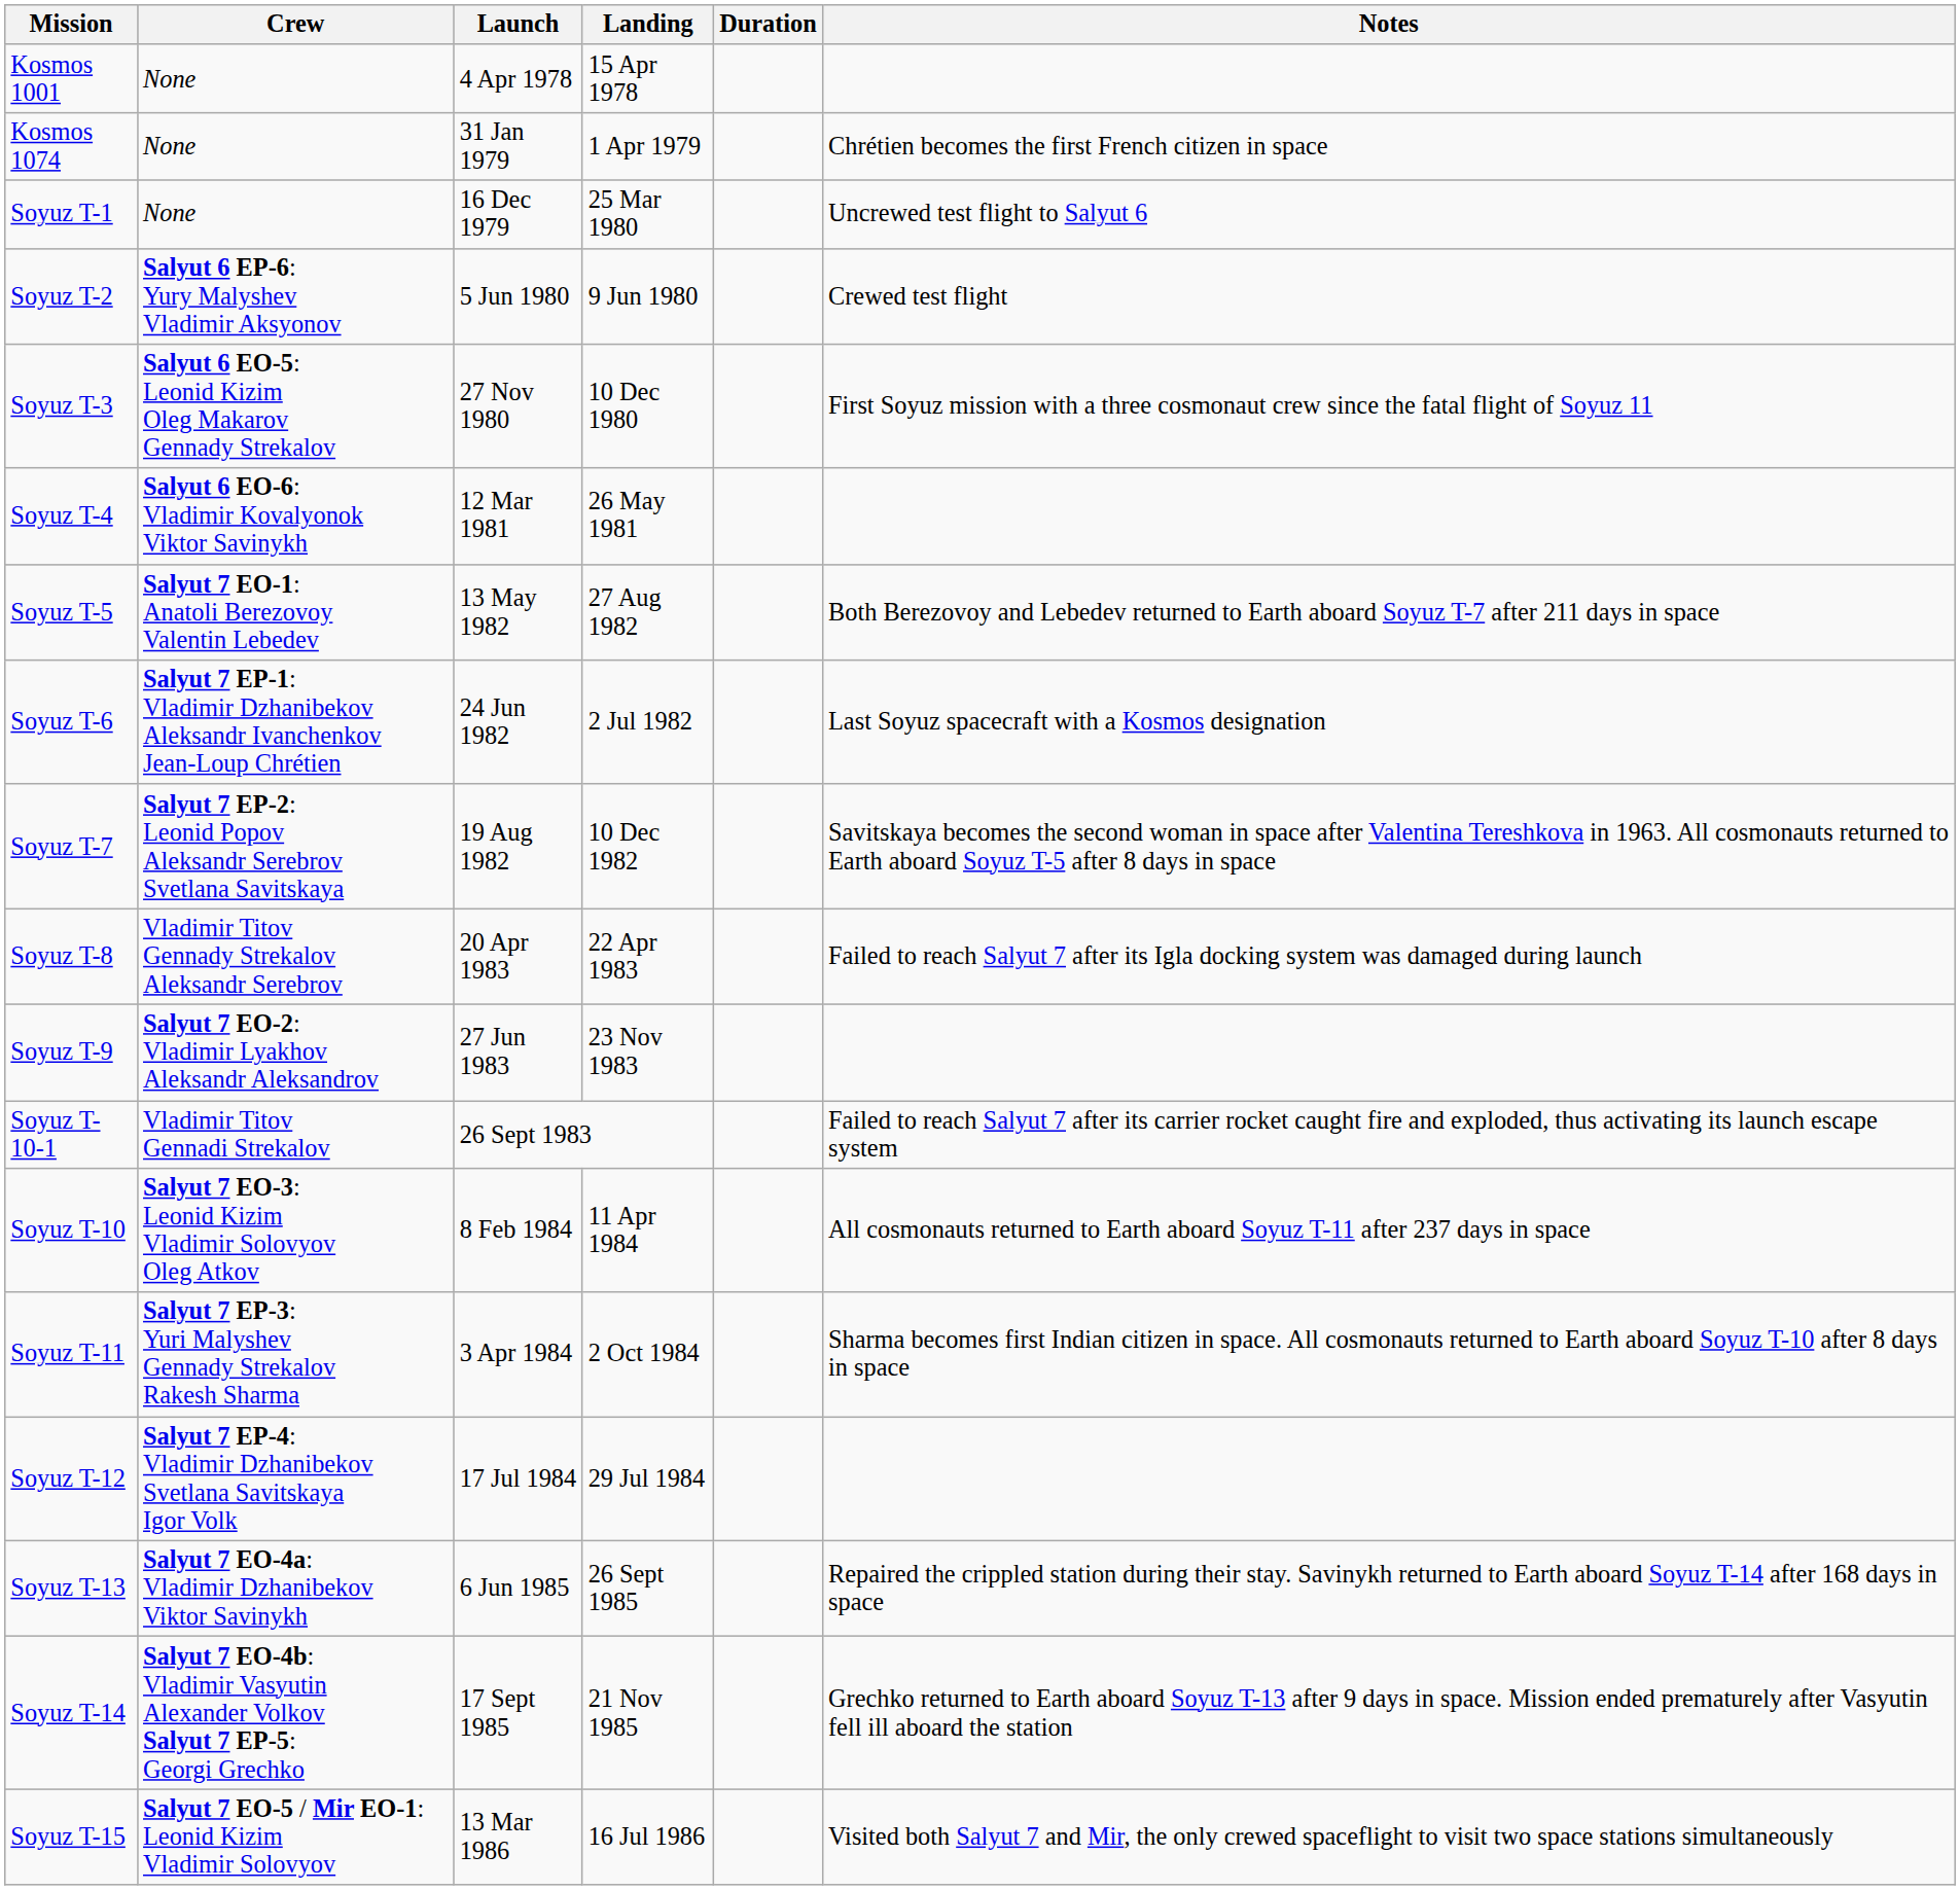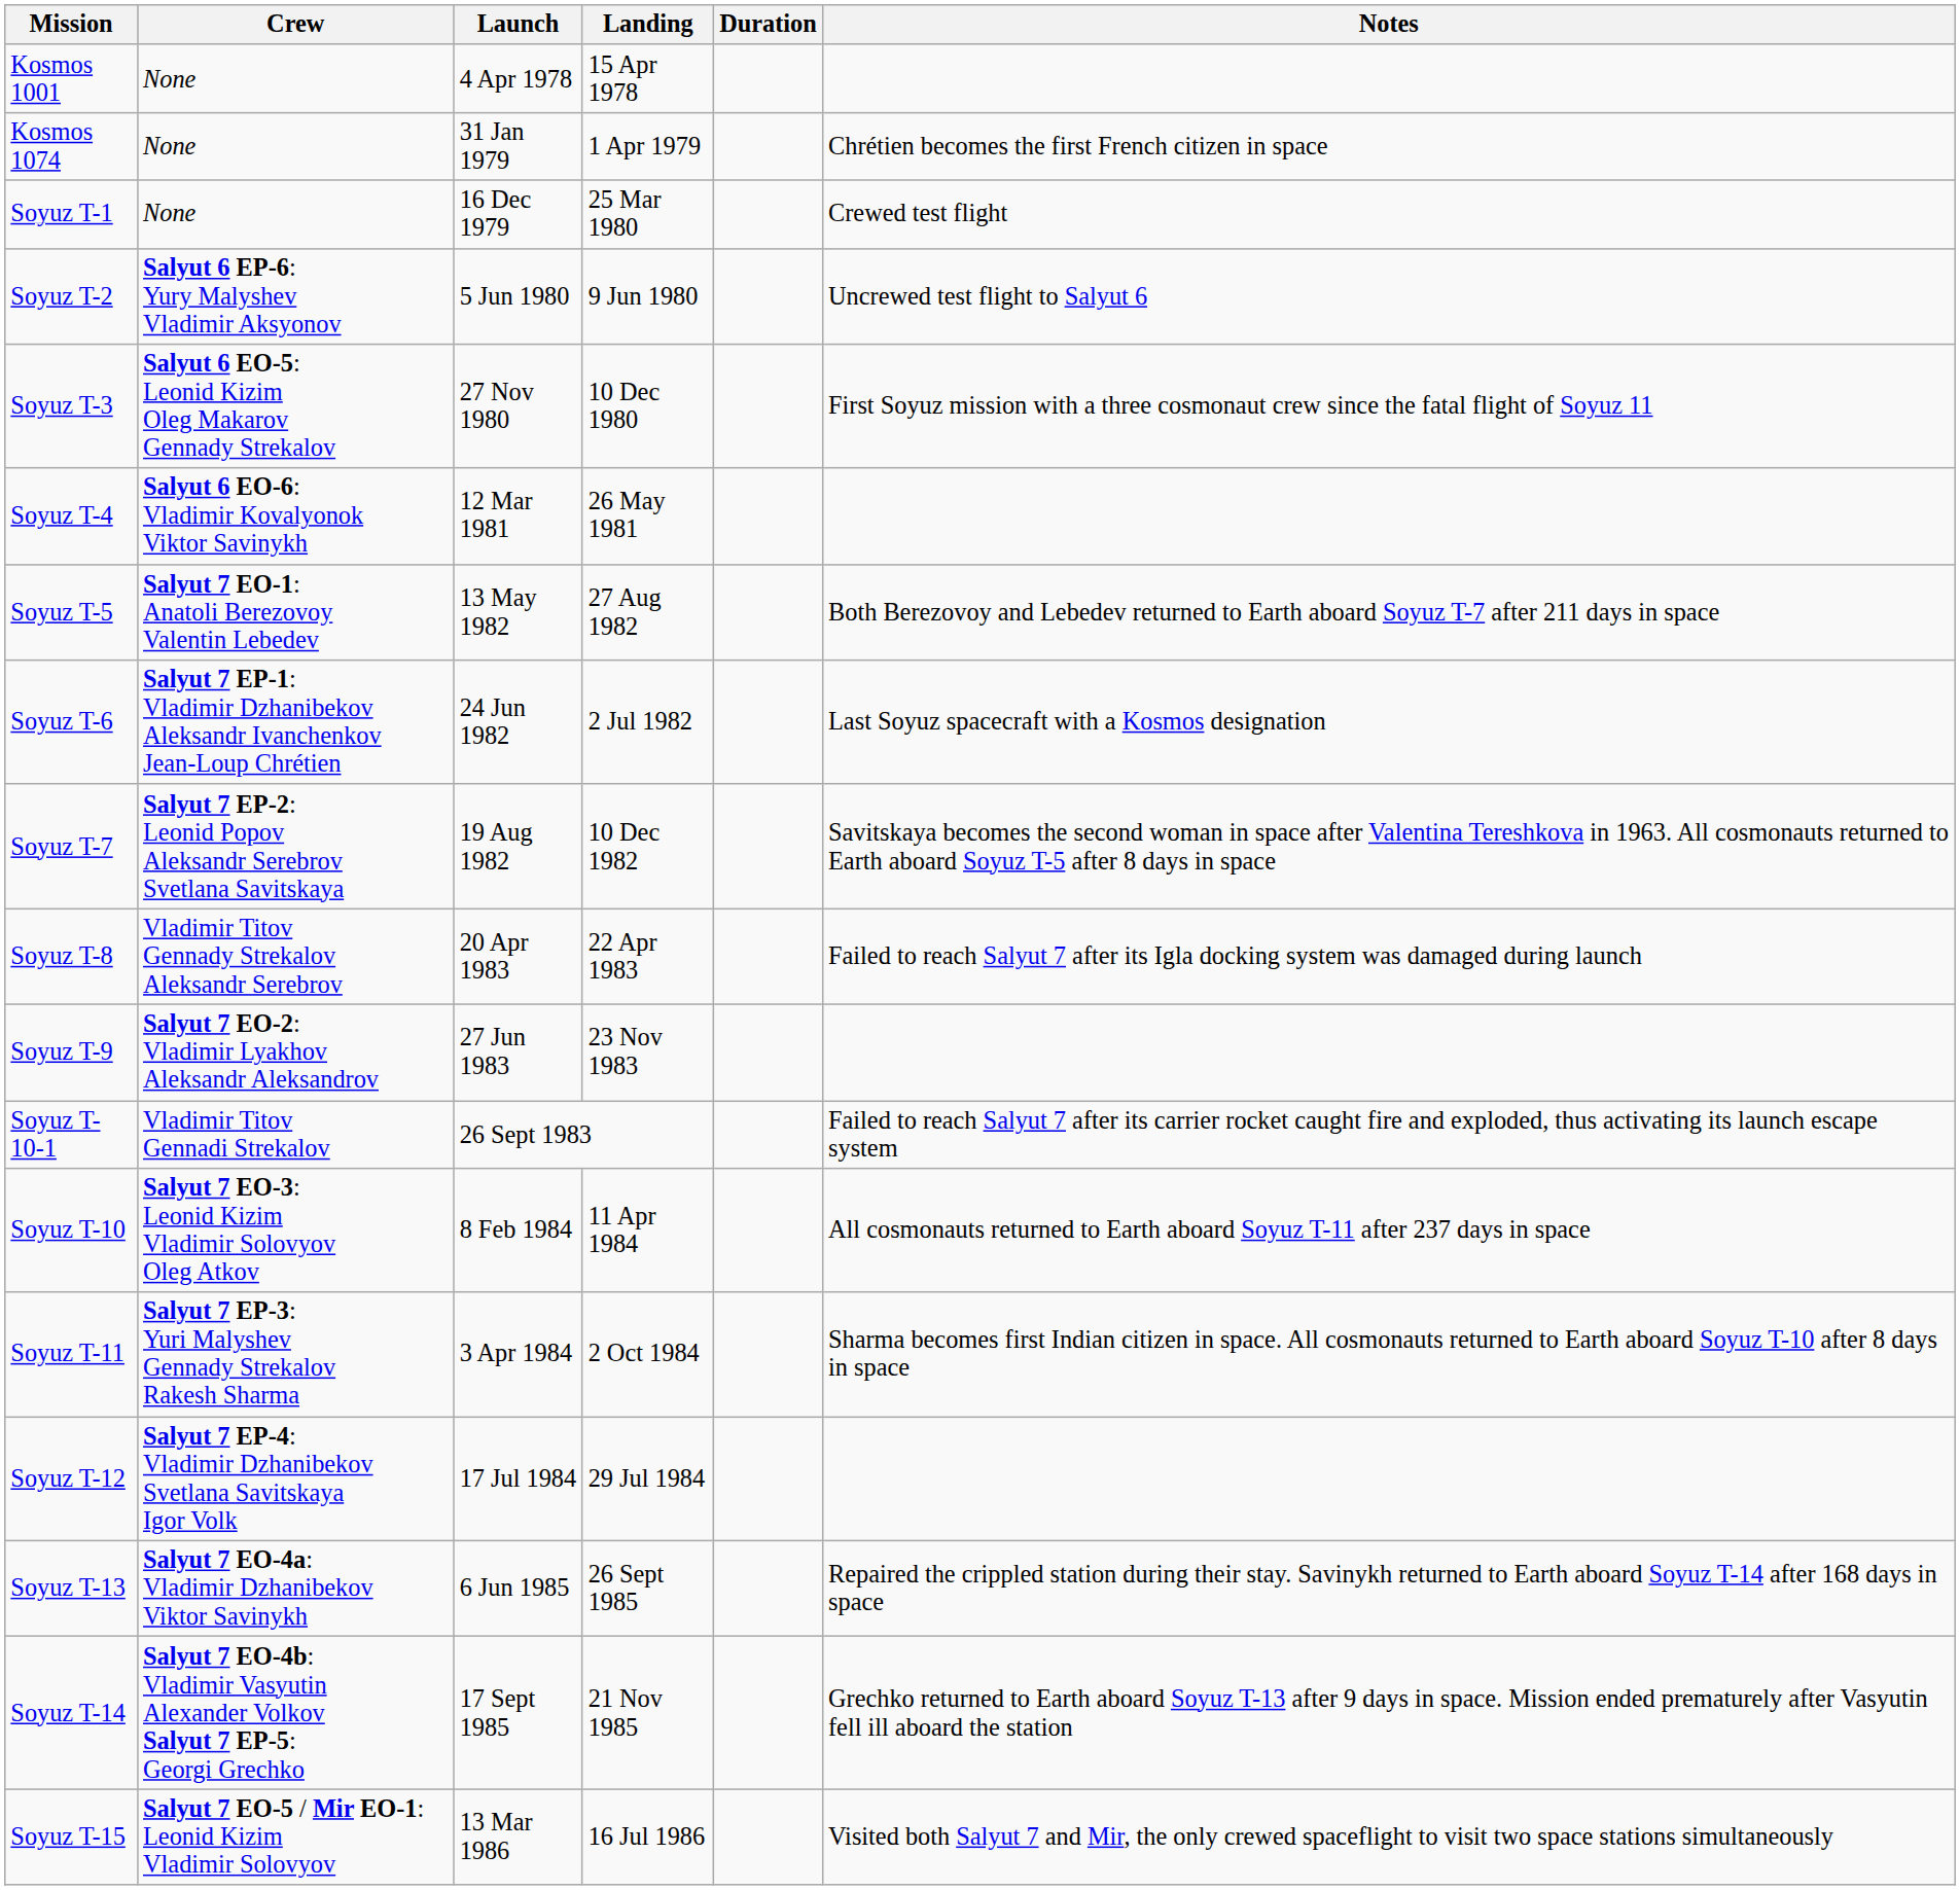Soyuz T-1 | Notes: Uncrewed test flight to Salyut 6 -> Crewed test flight
Soyuz T-2 | Notes: Crewed test flight -> Uncrewed test flight to Salyut 6
